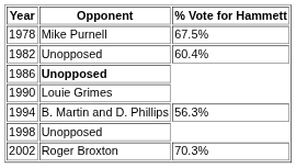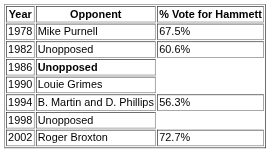1982 | % Vote for Hammett: 60.4% -> 60.6%
2002 | % Vote for Hammett: 70.3% -> 72.7%
